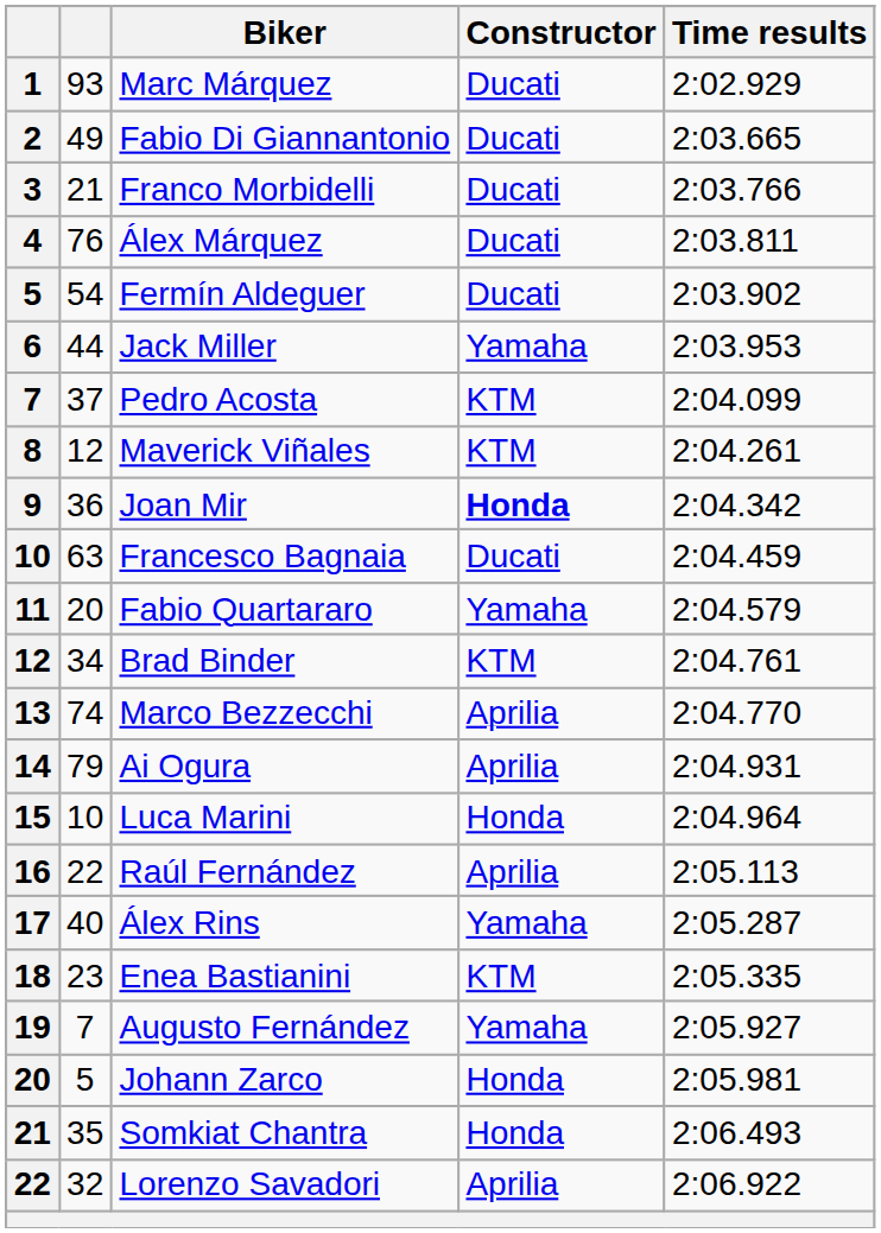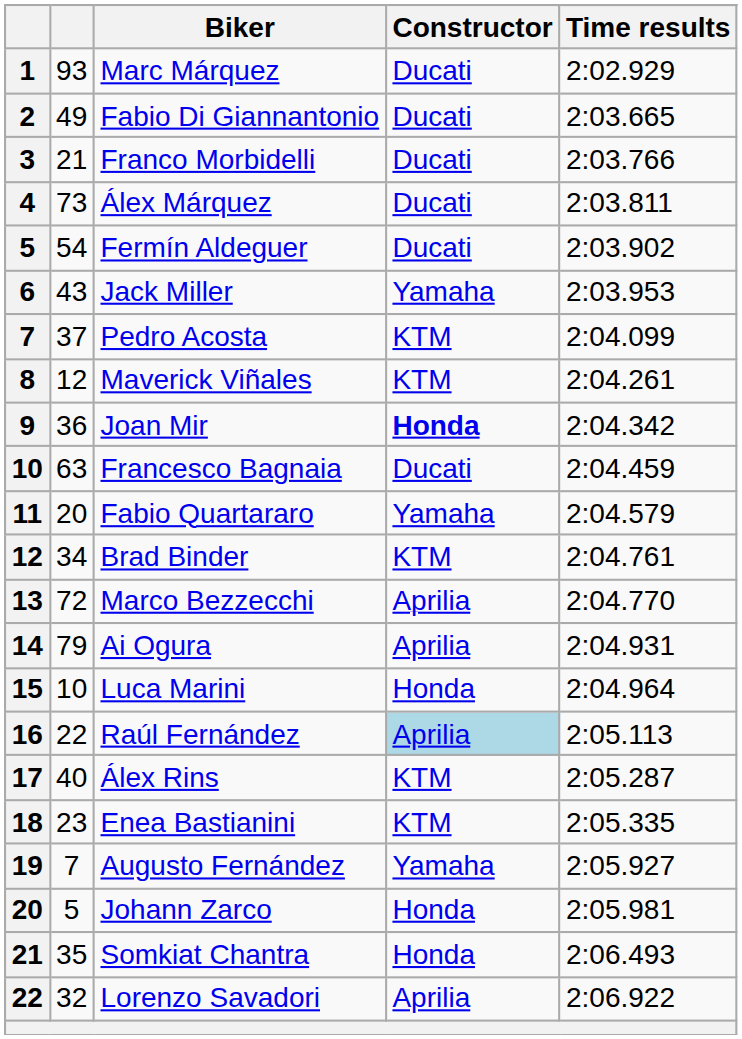Álex Márquez | column 2: 76 -> 73
Jack Miller | column 2: 44 -> 43
Marco Bezzecchi | column 2: 74 -> 72
Raúl Fernández | Constructor: no background -> lightblue background
Álex Rins | Constructor: Yamaha -> KTM
